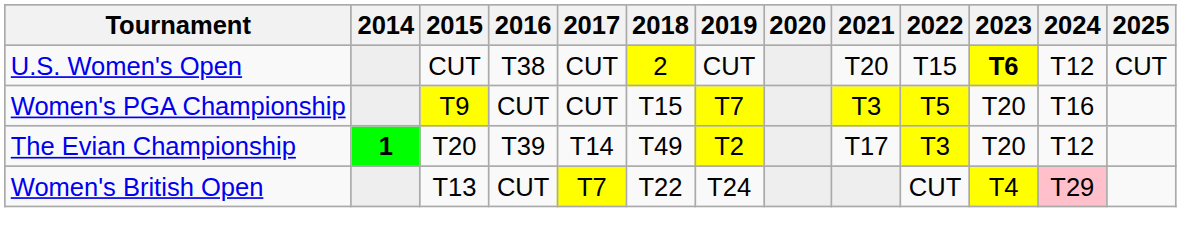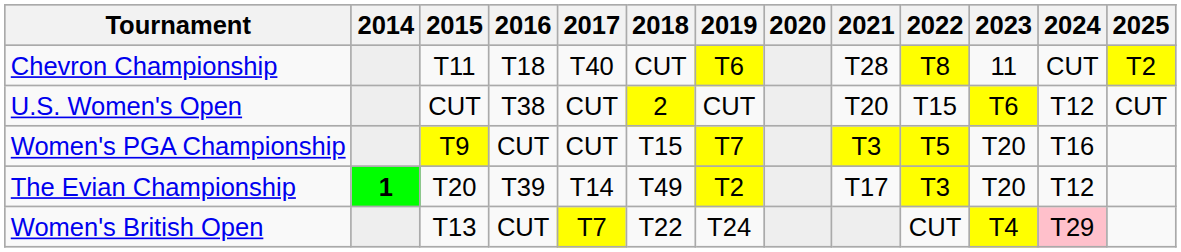+ row: Chevron Championship | T11 | T18 | T40 | CUT | T6 | T28 | T8 | 11 | CUT | T2
U.S. Women's Open | 2023: bold -> normal
